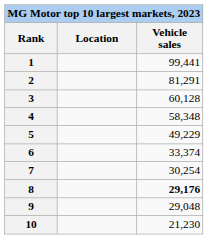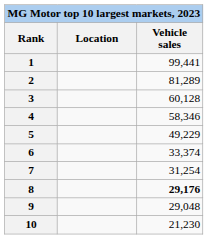2 | Vehicle sales: 81,291 -> 81,289
4 | Vehicle sales: 58,348 -> 58,346
7 | Vehicle sales: 30,254 -> 31,254
